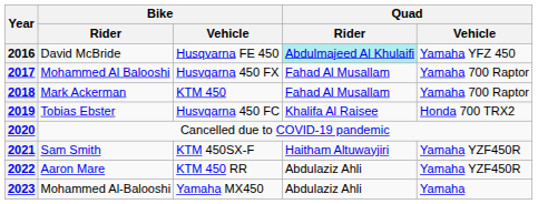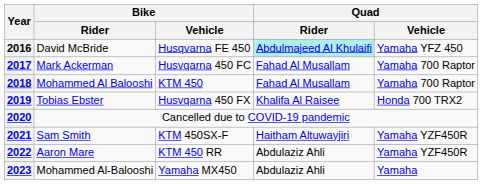2017 | Bike / Rider: Mohammed Al Balooshi -> Mark Ackerman
2017 | Bike / Vehicle: Husvqarna 450 FX -> Husvqarna 450 FC
2018 | Bike / Rider: Mark Ackerman -> Mohammed Al Balooshi
2019 | Bike / Vehicle: Husvqarna 450 FC -> Husvqarna 450 FX
